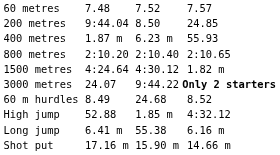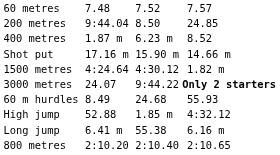400 metres | column 7: 55.93 -> 8.52
rows swapped: 800 metres <-> Shot put
60 m hurdles | column 7: 8.52 -> 55.93
